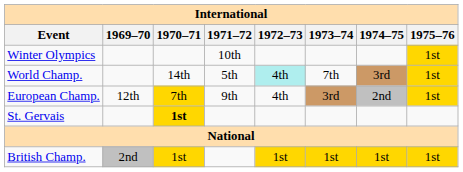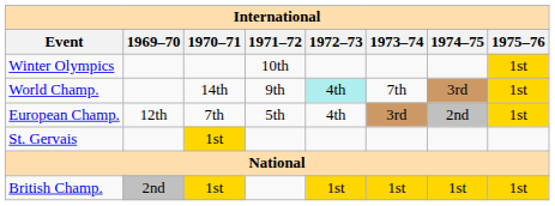World Champ. | 1971–72: 5th -> 9th
European Champ. | 1970–71: gold background -> no background
European Champ. | 1971–72: 9th -> 5th
St. Gervais | 1970–71: bold -> normal
